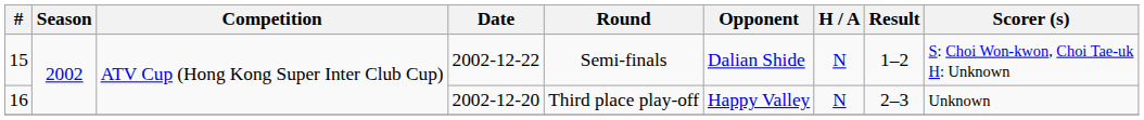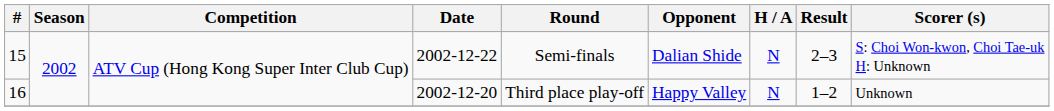15 | Result: 1–2 -> 2–3
16 | Result: 2–3 -> 1–2
